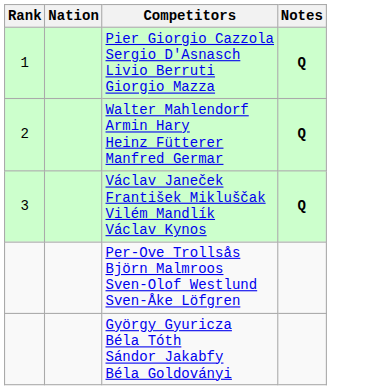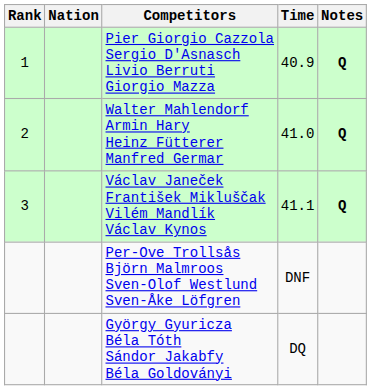+ column: Time | 40.9 | 41.0 | 41.1 | DNF | DQ
